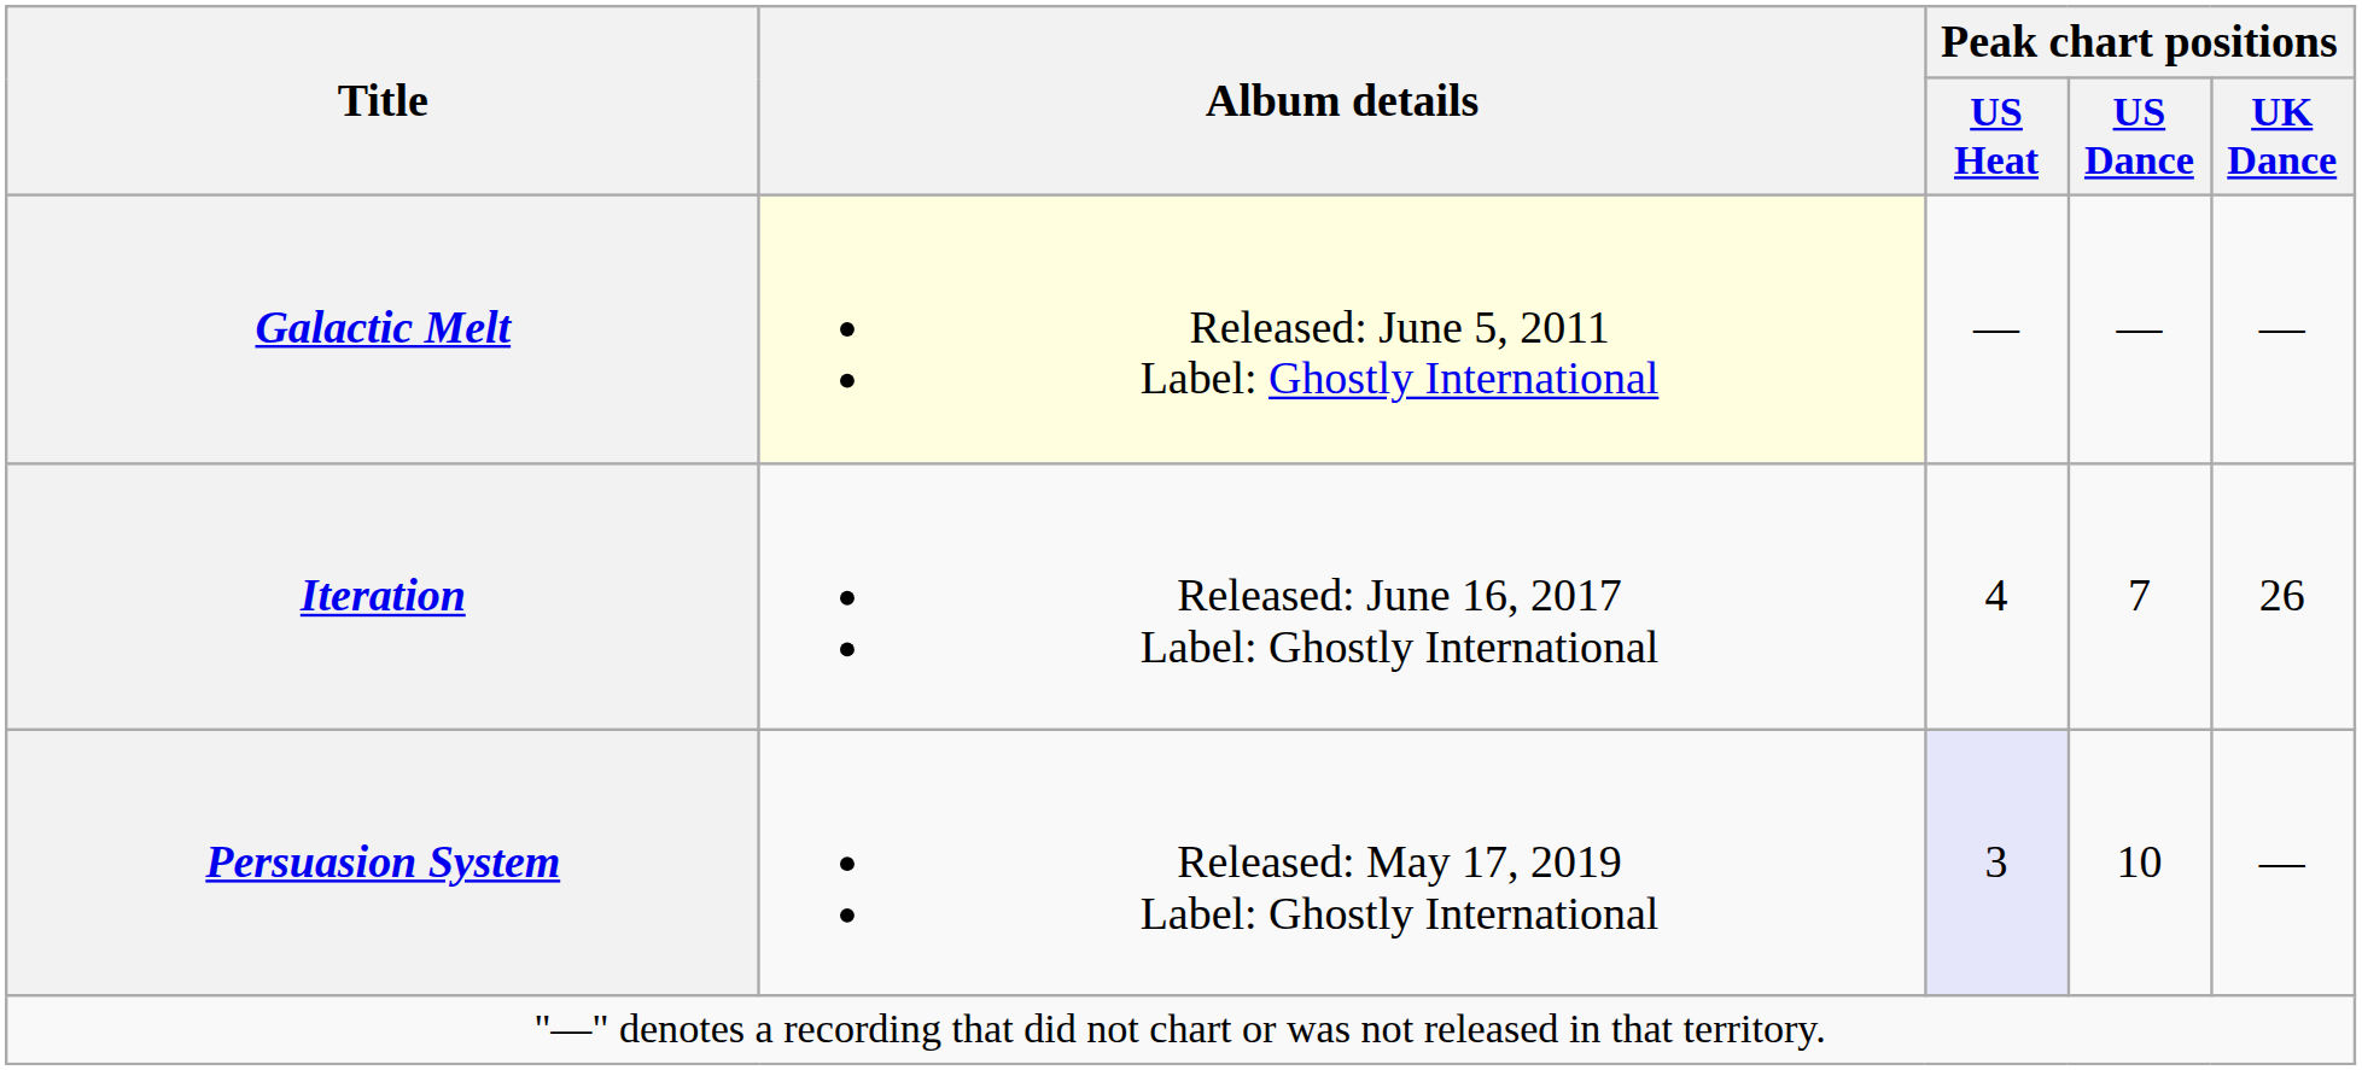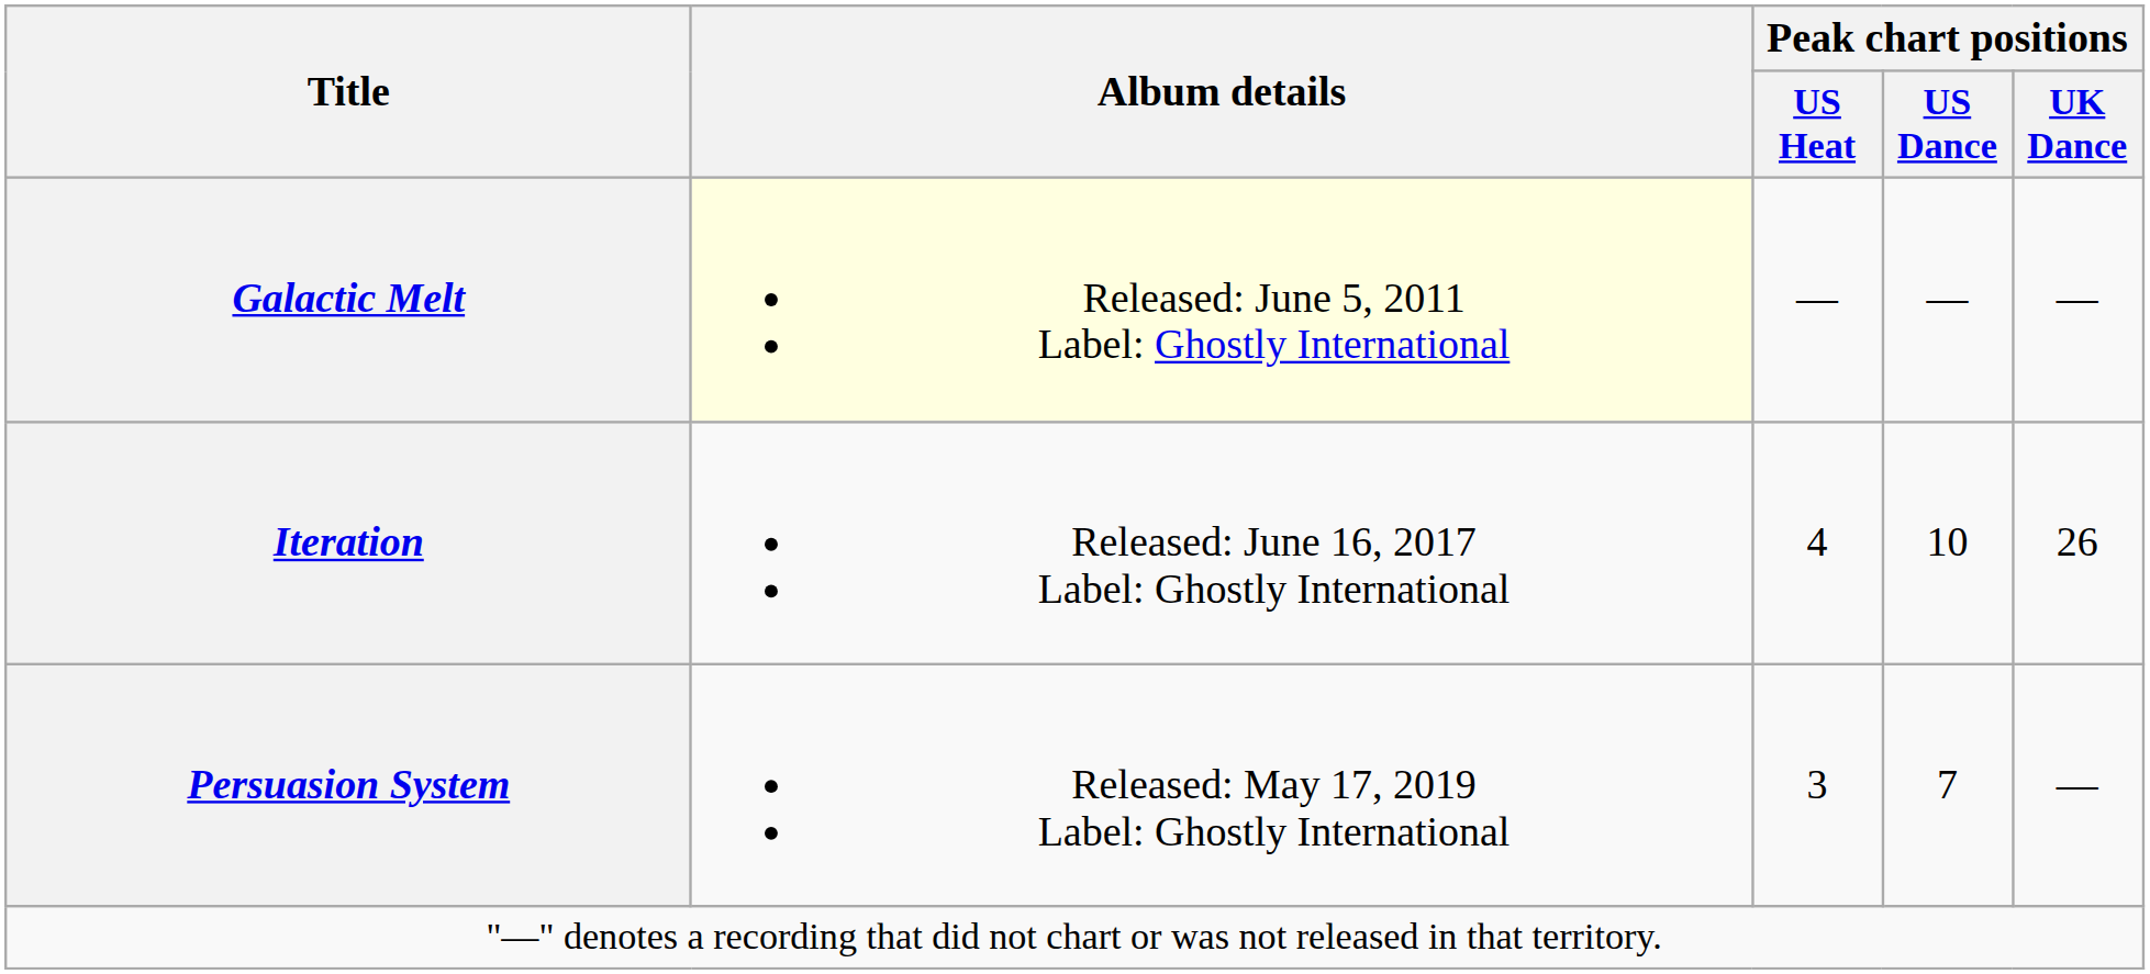Iteration | Peak chart positions / US Dance: 7 -> 10
Persuasion System | Peak chart positions / US Heat: lavender background -> no background
Persuasion System | Peak chart positions / US Dance: 10 -> 7
